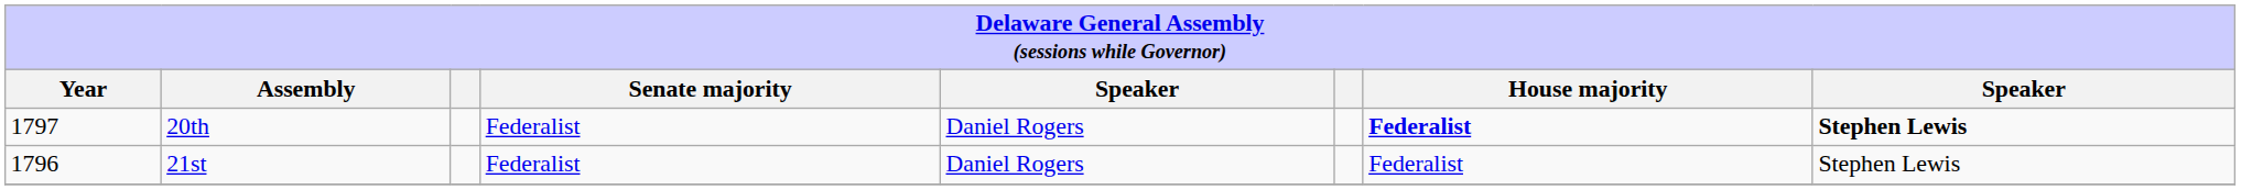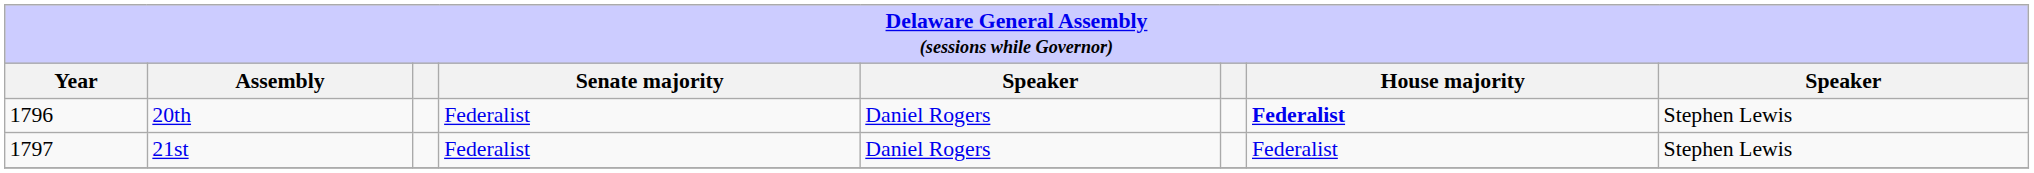20th | Year: 1797 -> 1796
20th | column 8: bold -> normal
21st | Year: 1796 -> 1797
